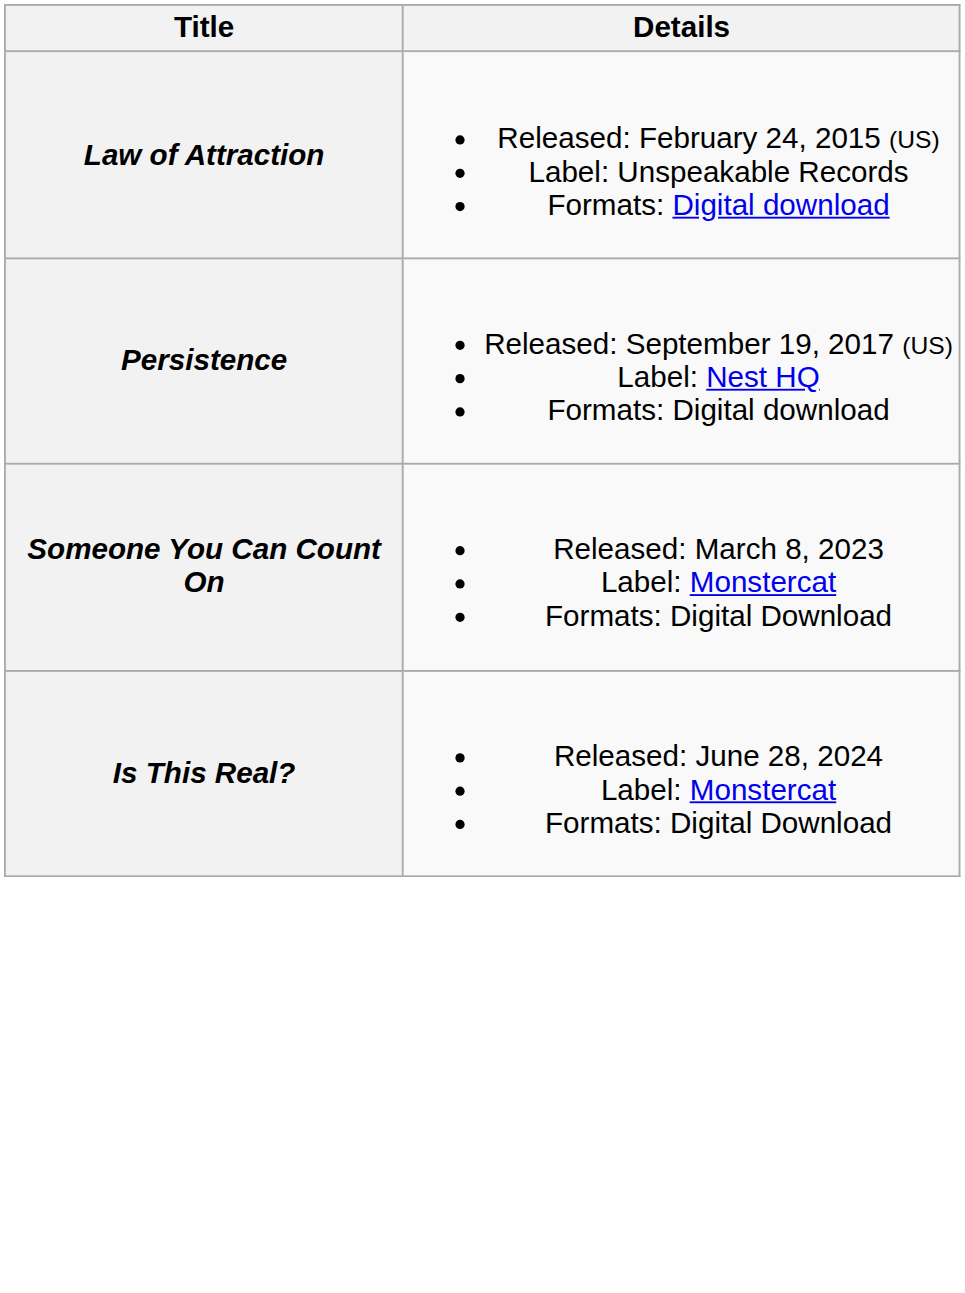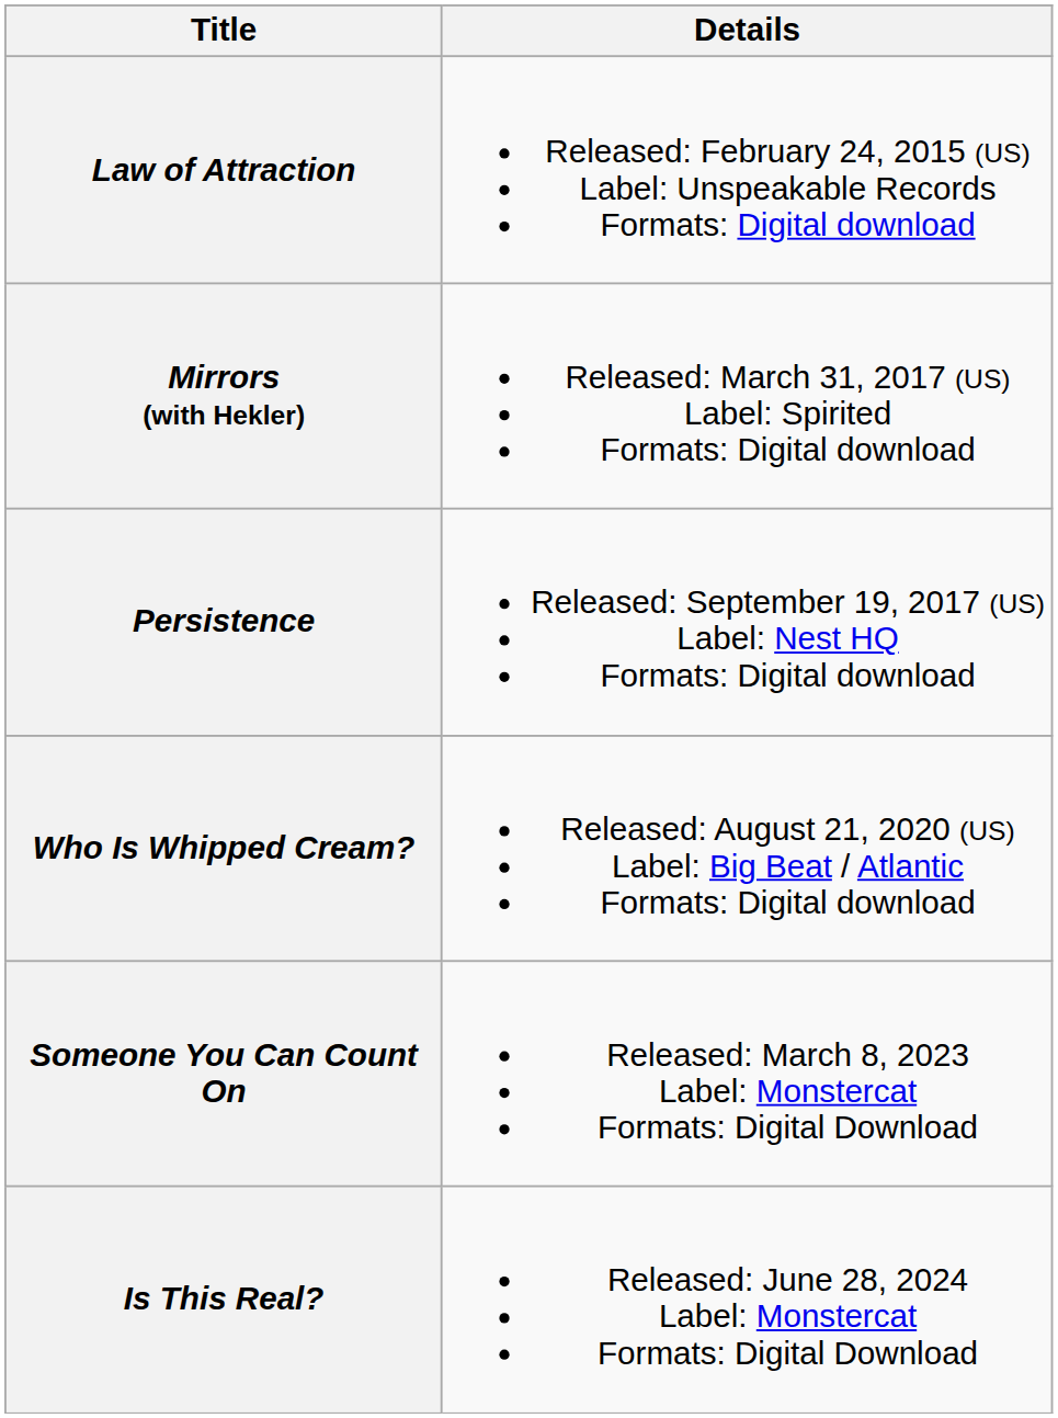+ row: Mirrors (with Hekler) | Released: March 31, 2017 (US) Label: Spirited Formats: Digital download
+ row: Who Is Whipped Cream? | Released: August 21, 2020 (US) Label: Big Beat / Atlantic Formats: Digital download
